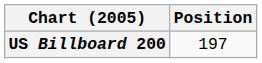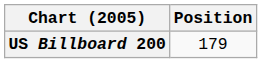US Billboard 200 | Position: 197 -> 179
